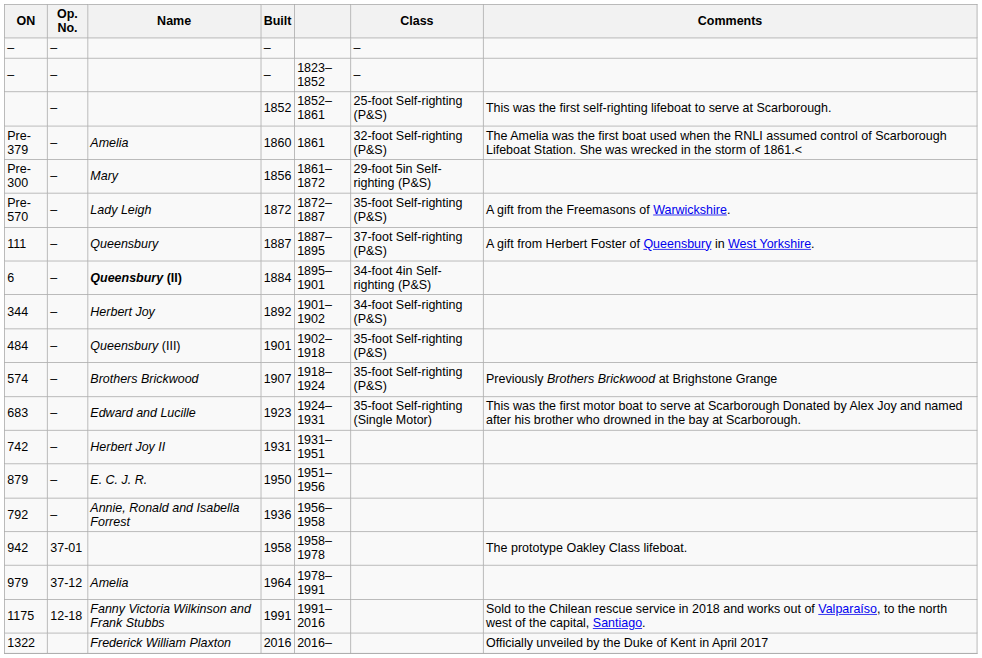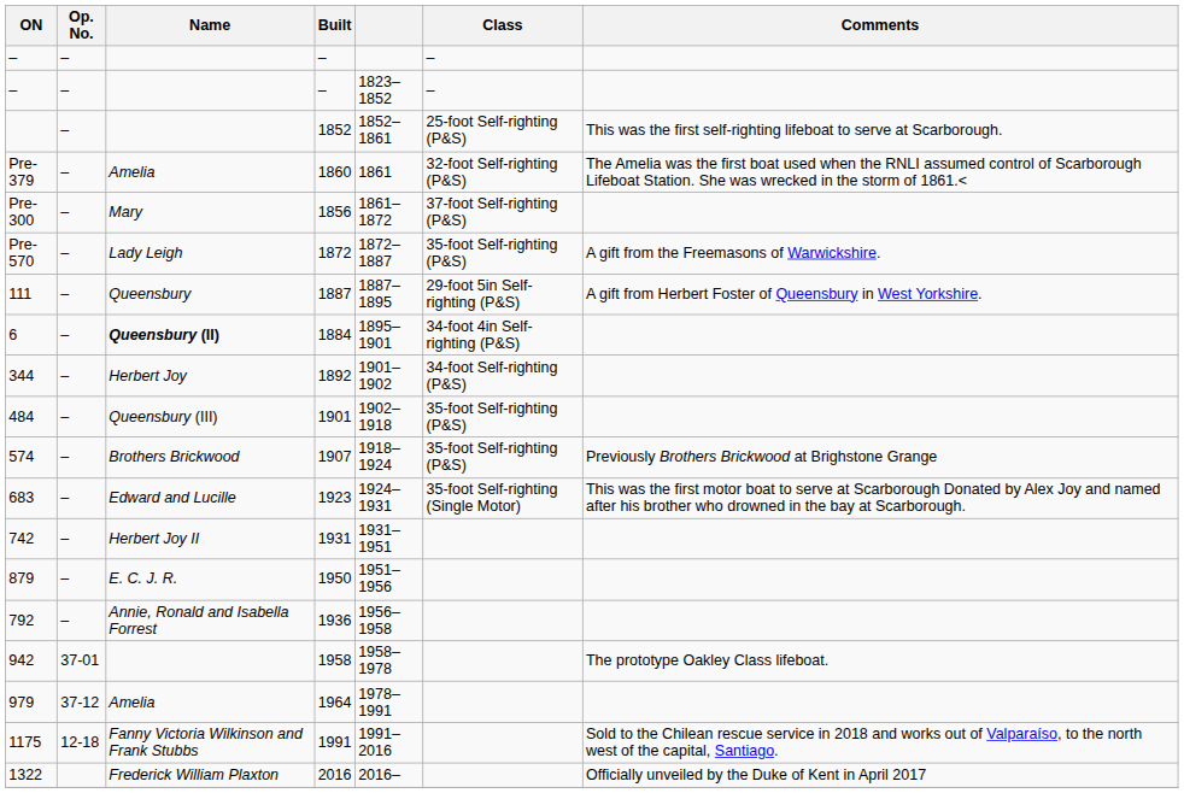Pre-300 | Class: 29-foot 5in Self-righting (P&S) -> 37-foot Self-righting (P&S)
111 | Class: 37-foot Self-righting (P&S) -> 29-foot 5in Self-righting (P&S)
